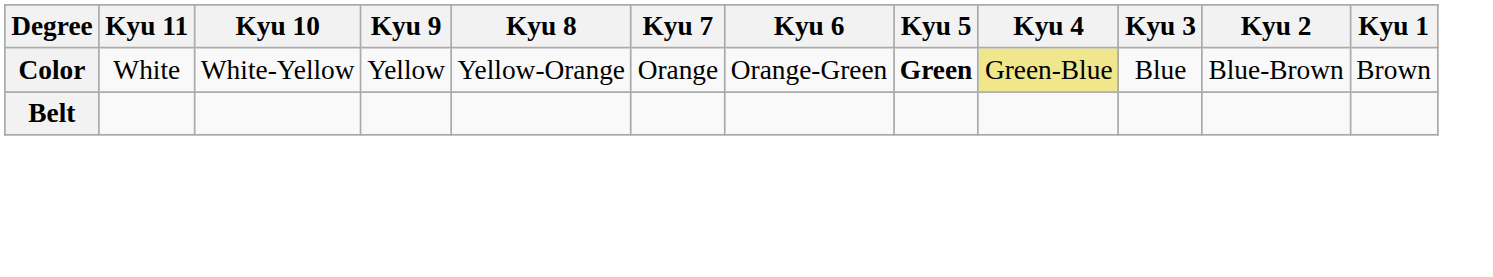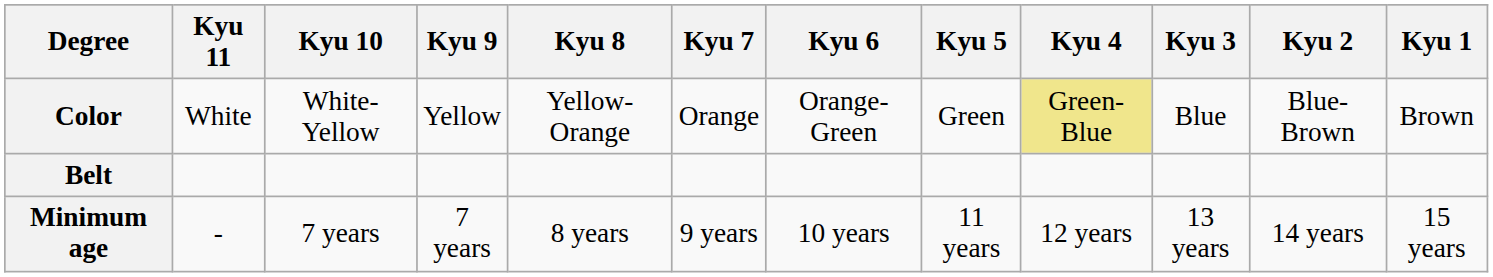Color | Kyu 5: bold -> normal
+ row: Minimum age | - | 7 years | 7 years | 8 years | 9 years | 10 years | 11 years | 12 years | 13 years | 14 years | 15 years
